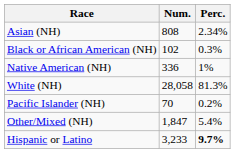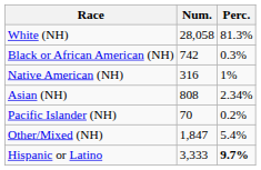rows swapped: White (NH) <-> Asian (NH)
Black or African American (NH) | Num.: 102 -> 742
Native American (NH) | Num.: 336 -> 316
Hispanic or Latino | Num.: 3,233 -> 3,333
